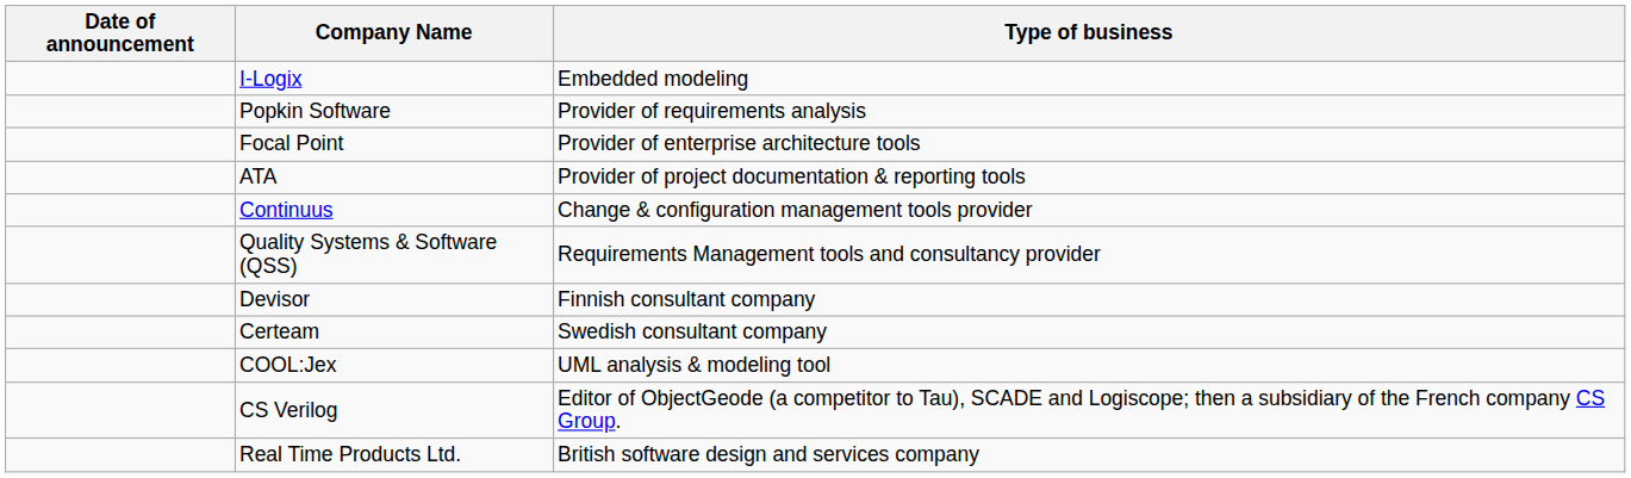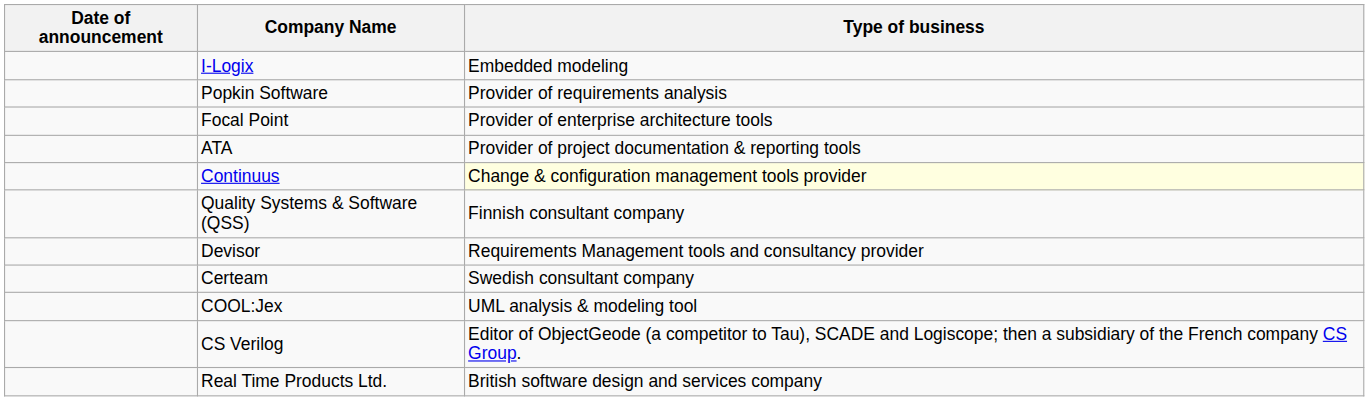Continuus | Type of business: no background -> lightyellow background
Quality Systems & Software (QSS) | Type of business: Requirements Management tools and consultancy provider -> Finnish consultant company
Devisor | Type of business: Finnish consultant company -> Requirements Management tools and consultancy provider
